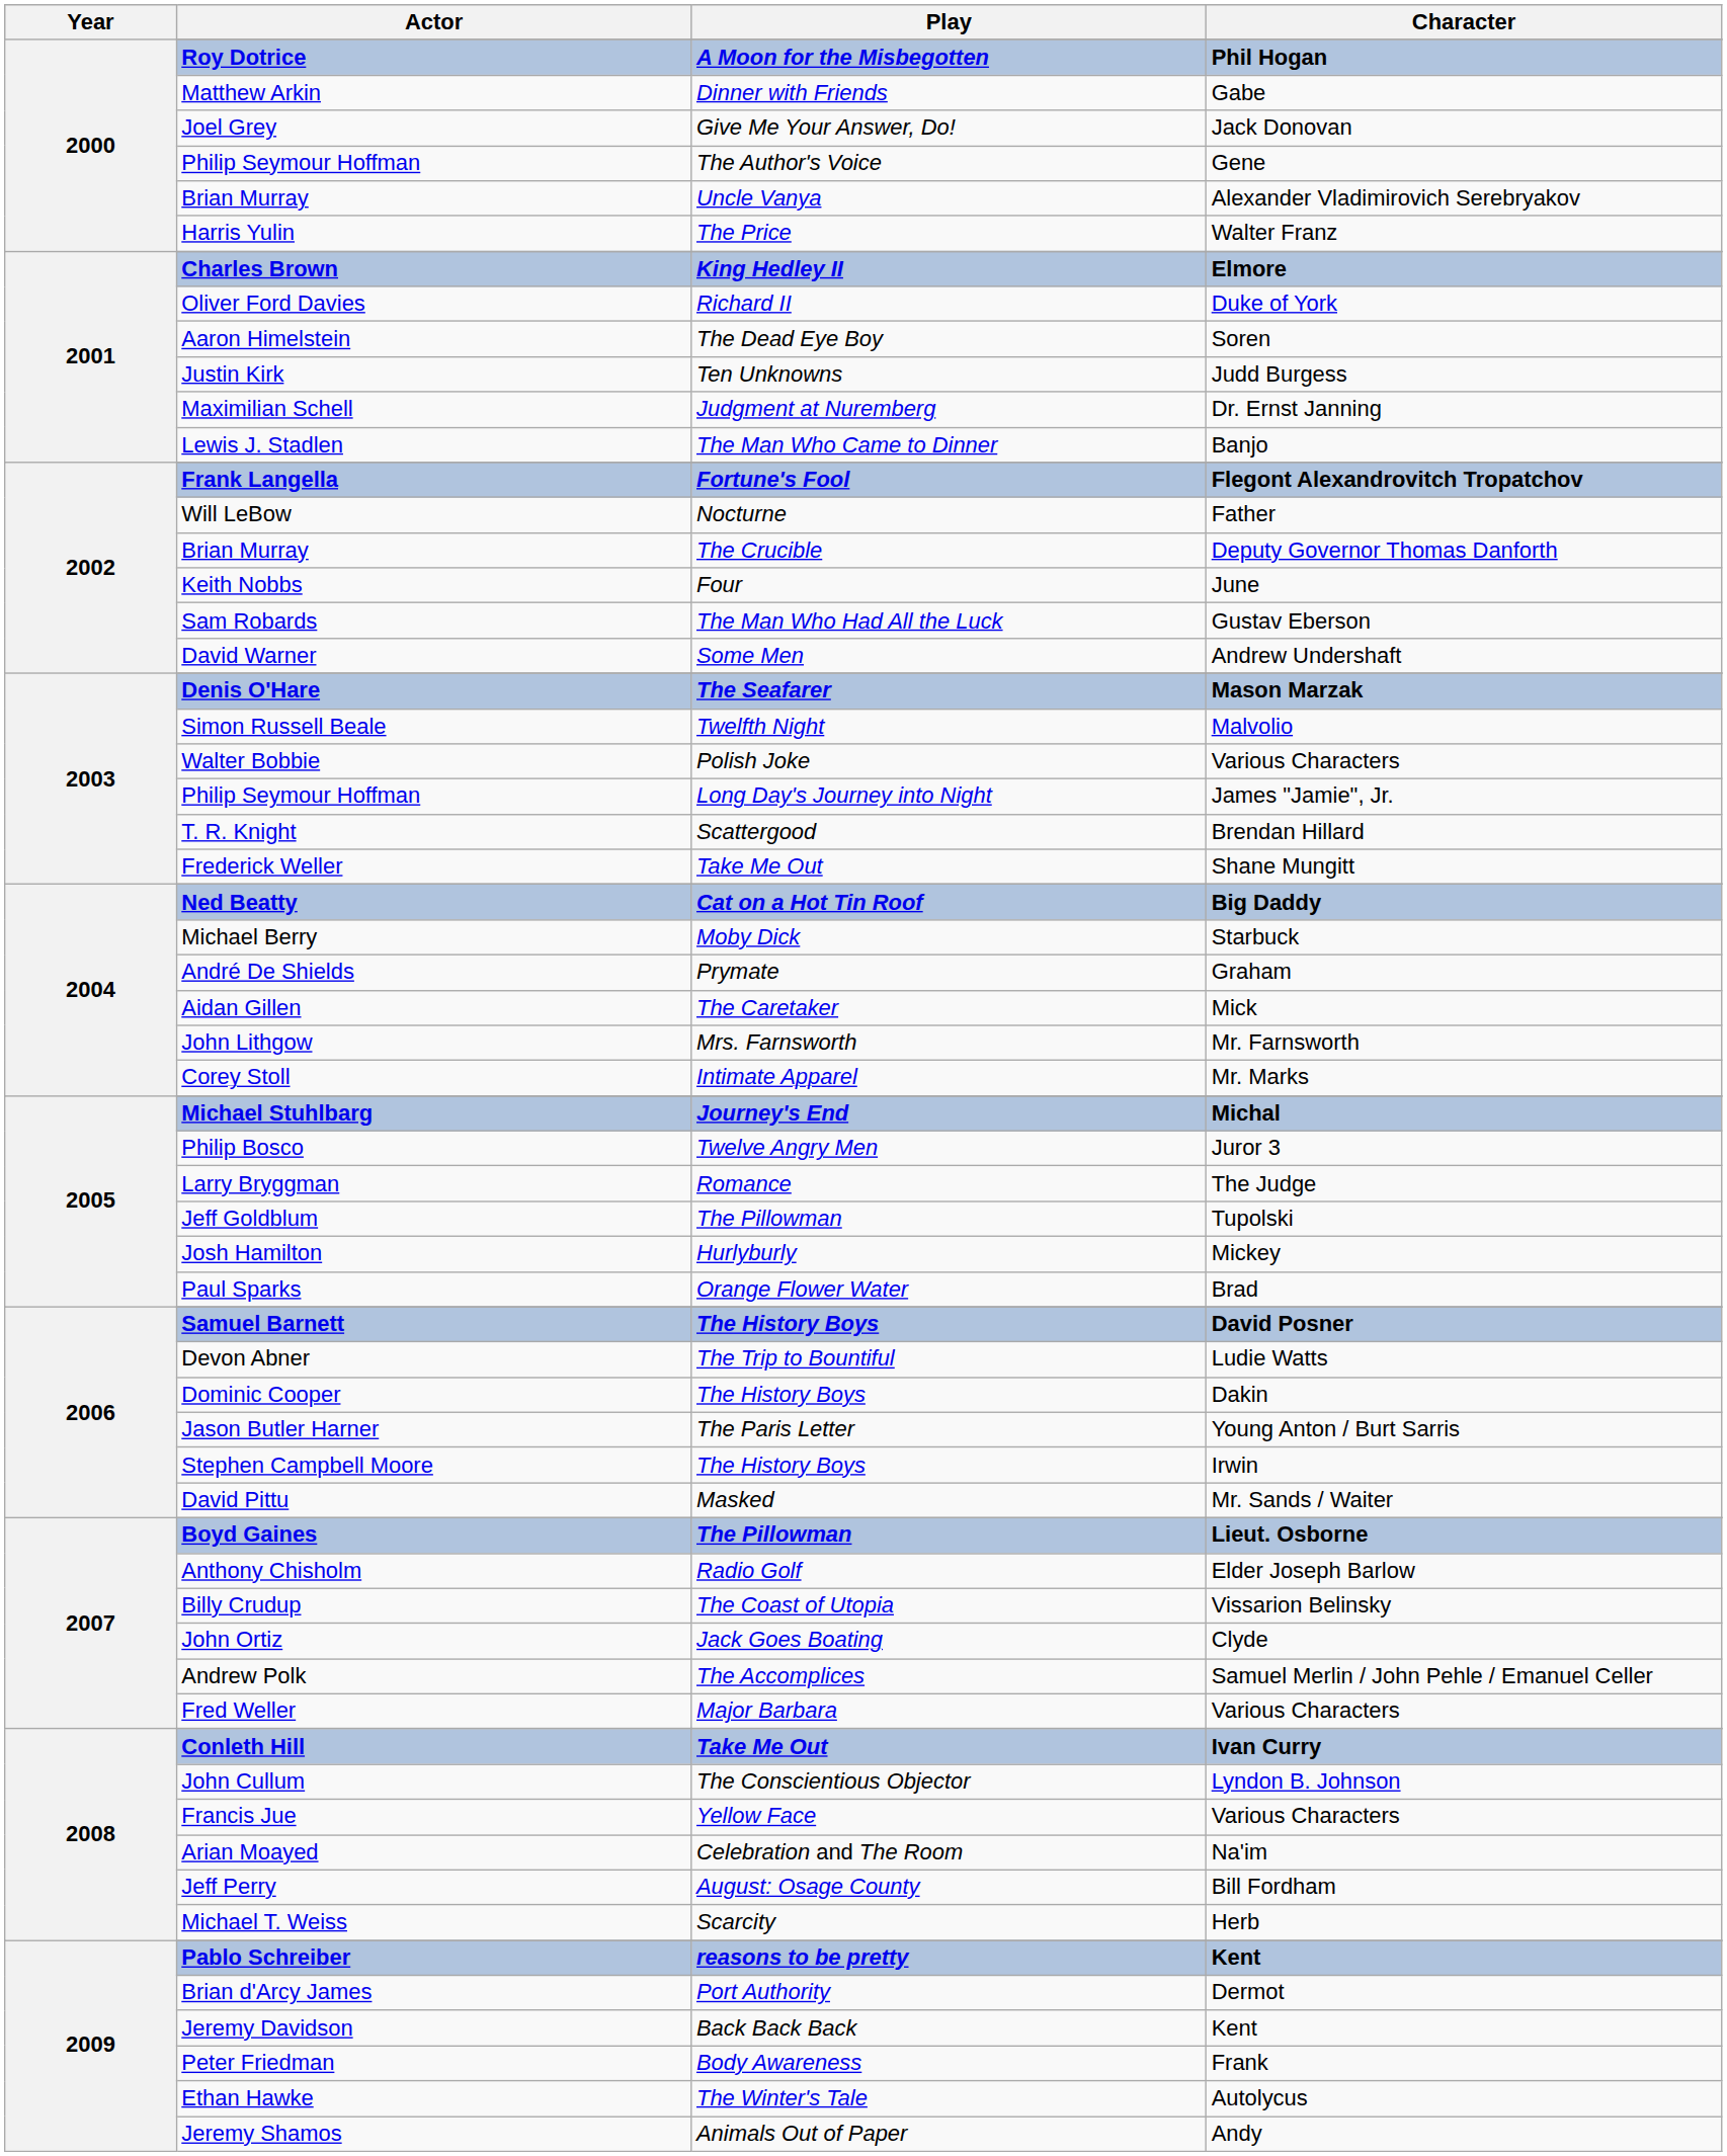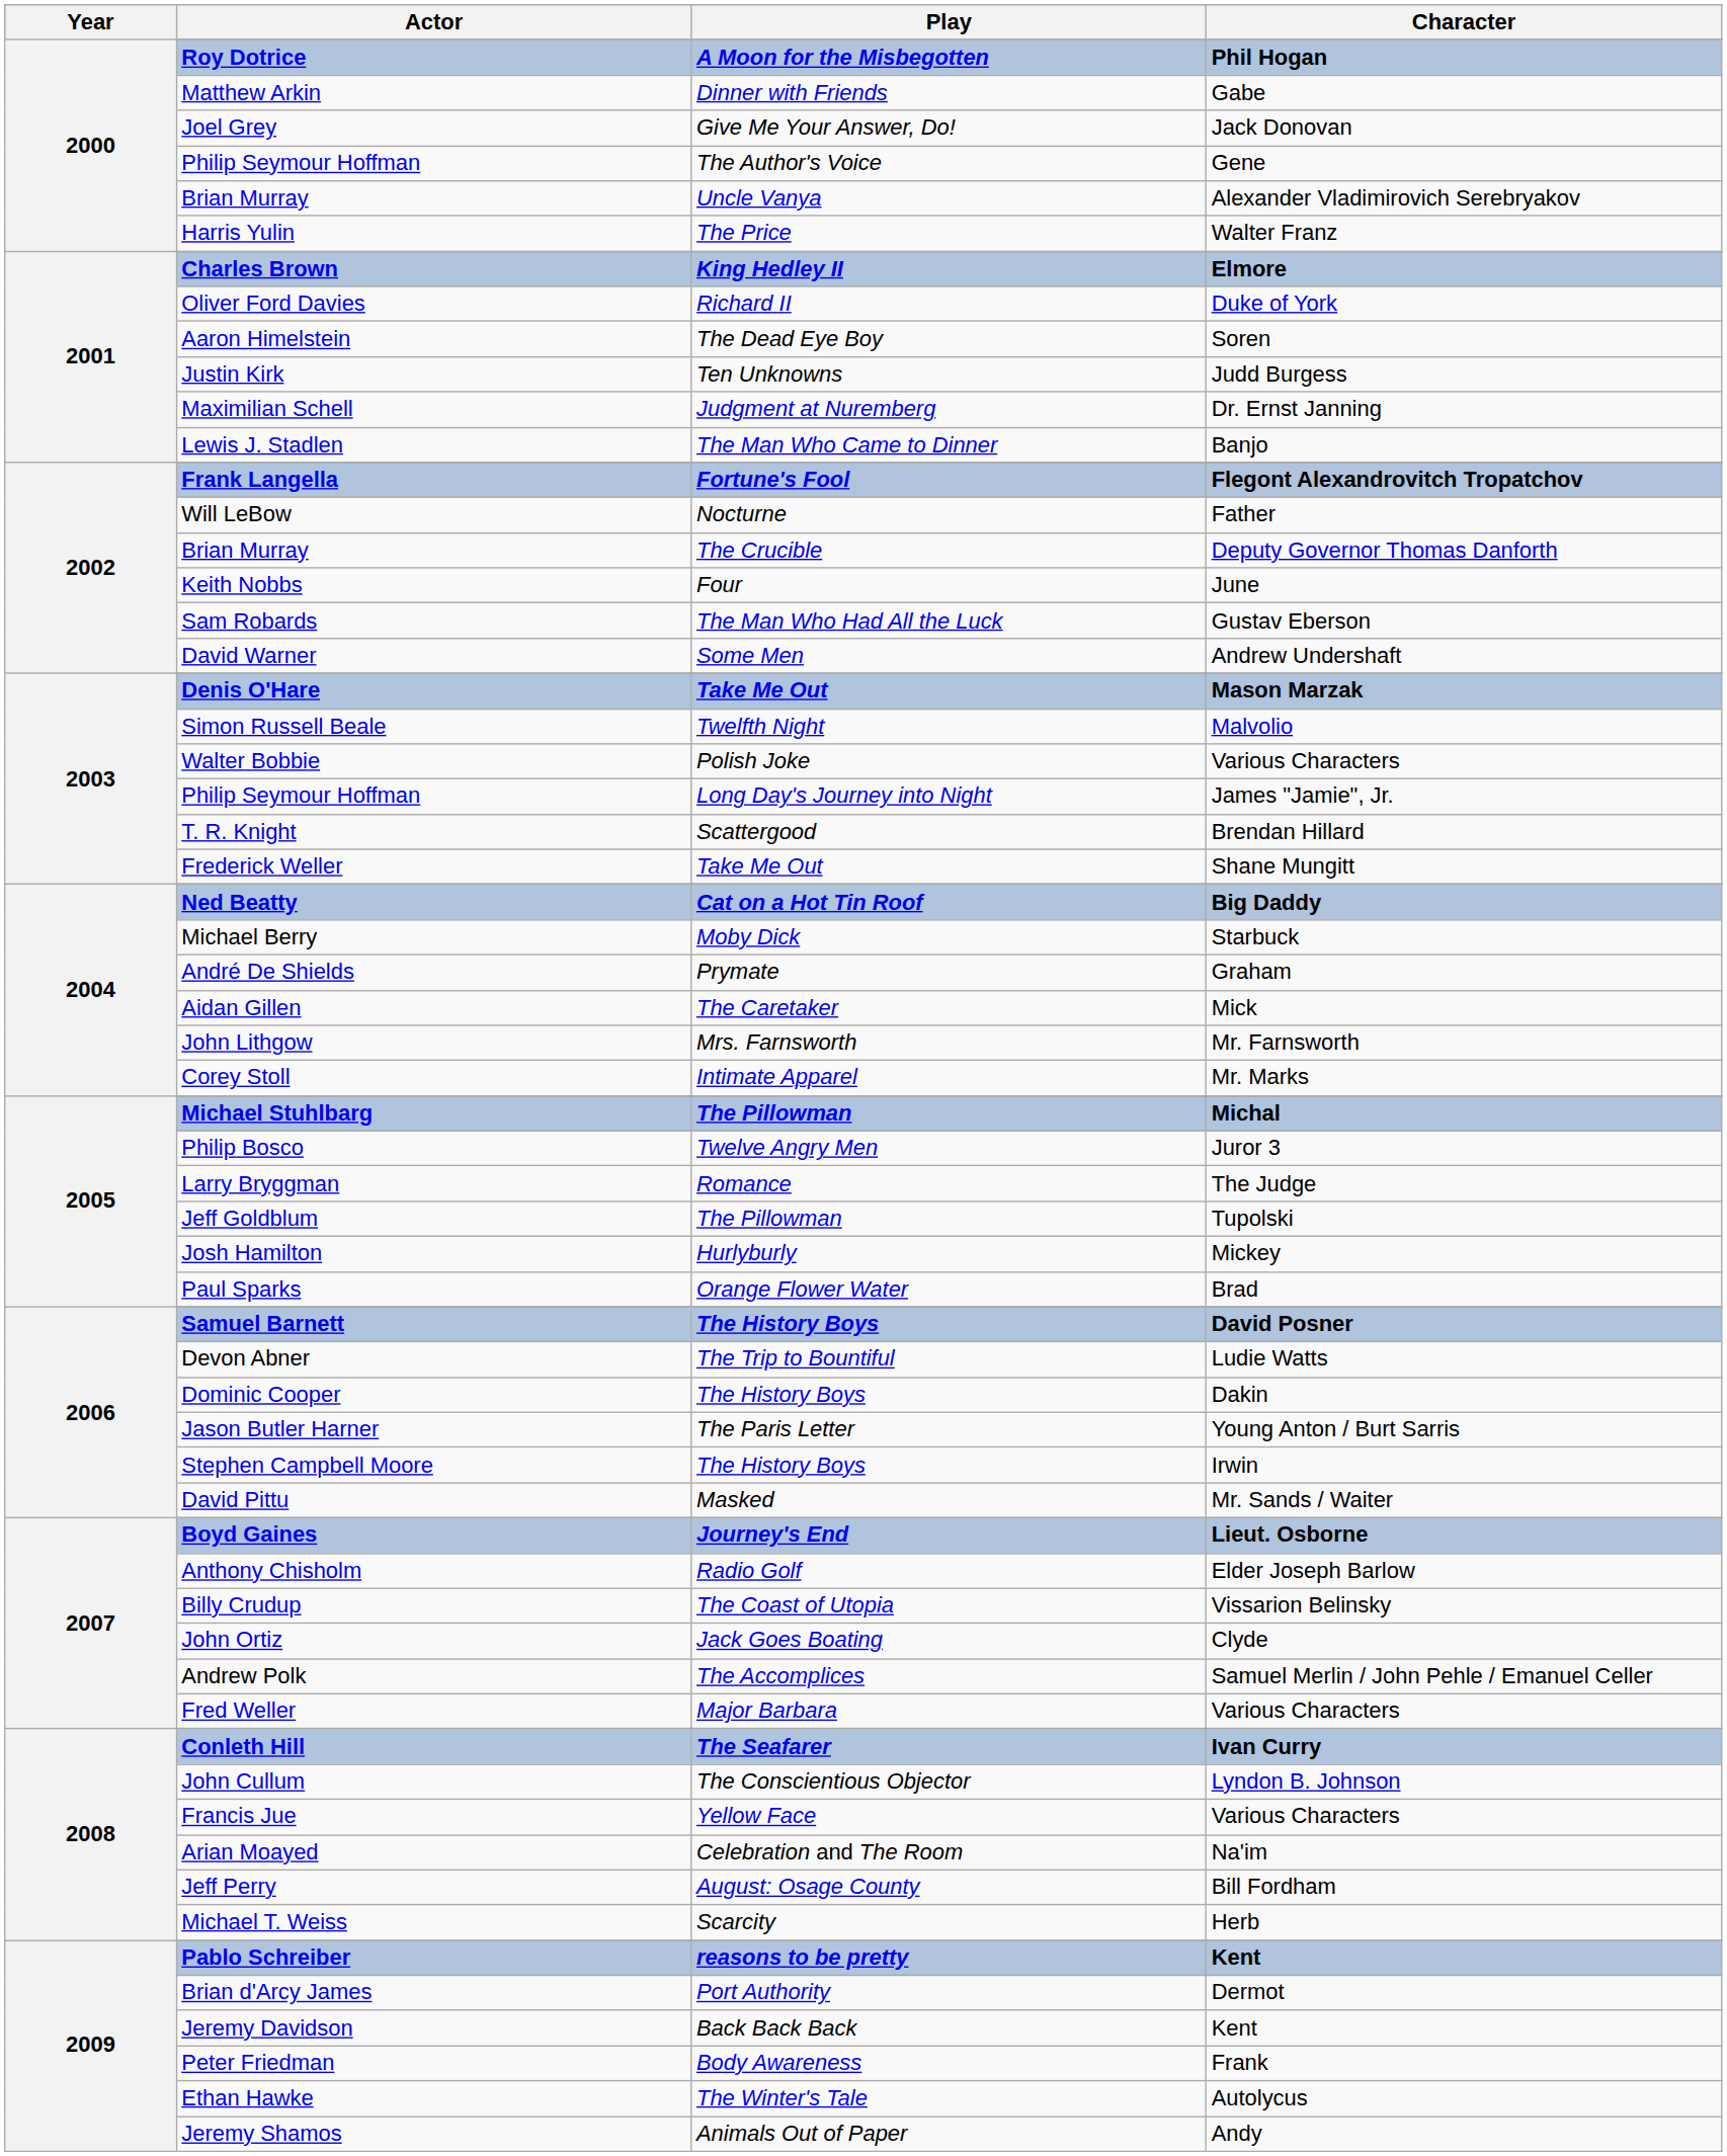Denis O'Hare | Play: The Seafarer -> Take Me Out
Michael Stuhlbarg | Play: Journey's End -> The Pillowman
Boyd Gaines | Play: The Pillowman -> Journey's End
Conleth Hill | Play: Take Me Out -> The Seafarer
